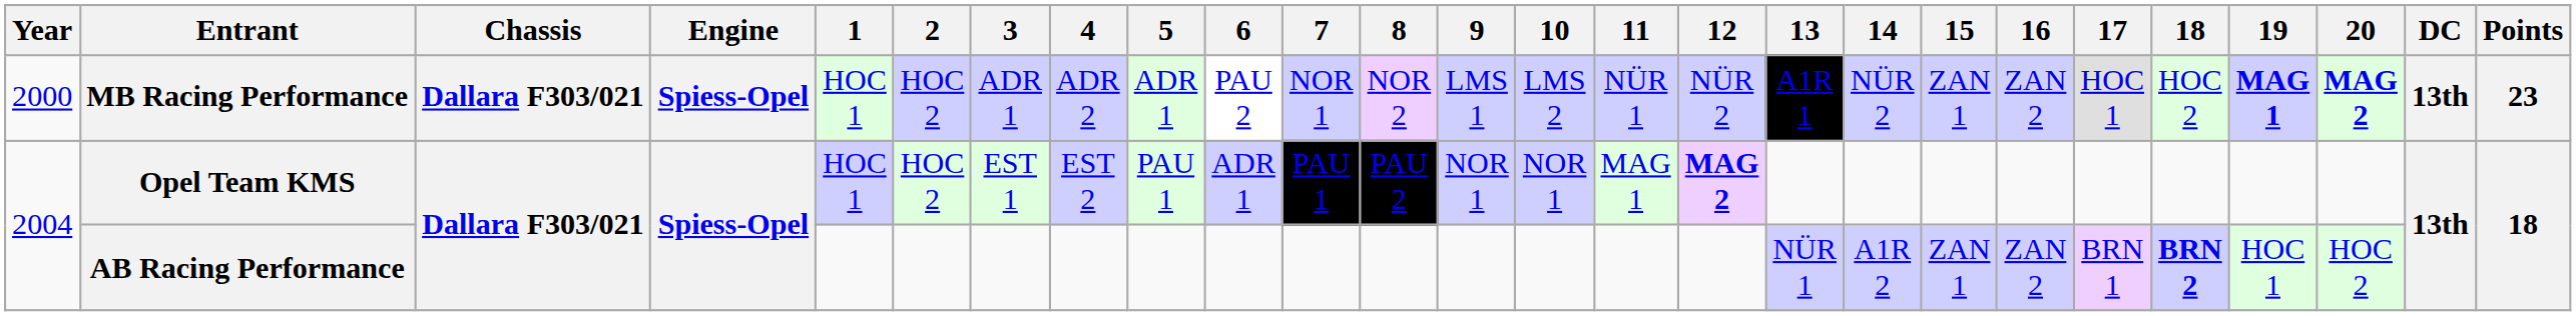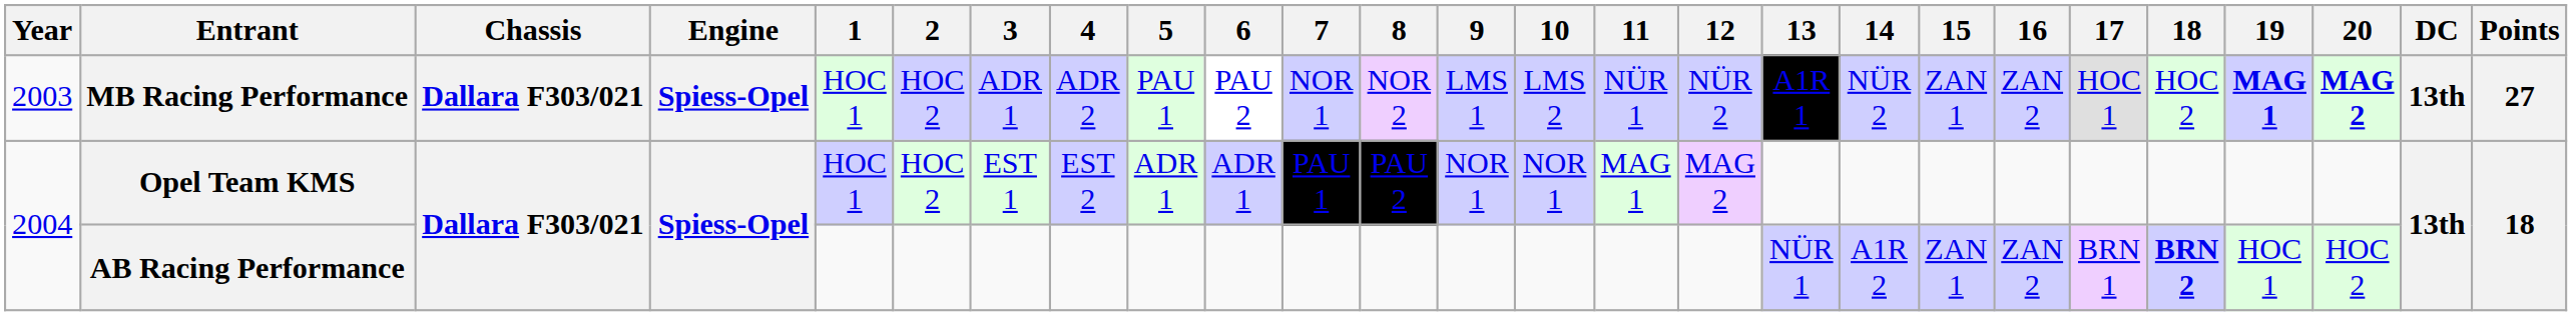MB Racing Performance | Year: 2000 -> 2003
MB Racing Performance | 5: ADR 1 -> PAU 1
MB Racing Performance | Points: 23 -> 27
Opel Team KMS | 5: PAU 1 -> ADR 1
Opel Team KMS | 12: bold -> normal
